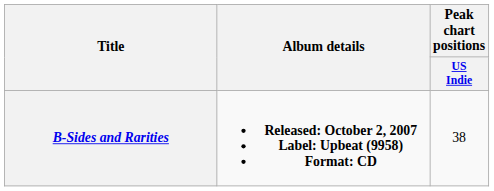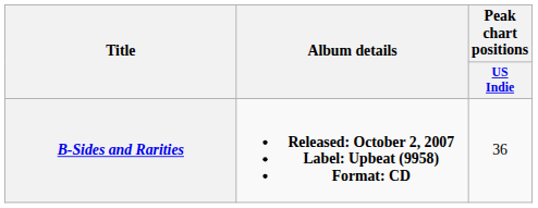B-Sides and Rarities | Peak chart positions / US Indie: 38 -> 36
